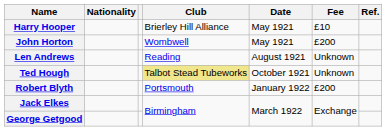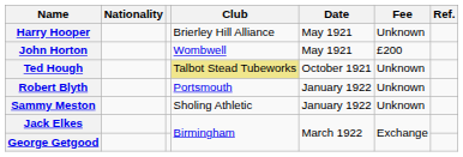Harry Hooper | Fee: £10 -> Unknown
- row: Len Andrews | Reading | August 1921 | Unknown
Robert Blyth | Fee: £200 -> Unknown
+ row: Sammy Meston | Sholing Athletic | January 1922 | Unknown
